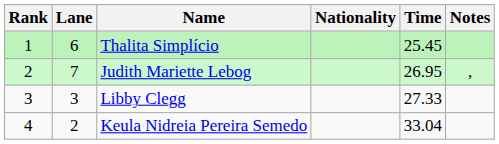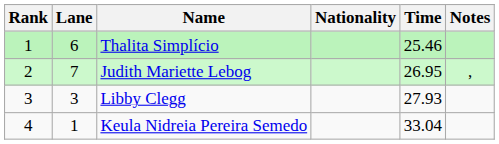Thalita Simplício | Time: 25.45 -> 25.46
Libby Clegg | Time: 27.33 -> 27.93
Keula Nidreia Pereira Semedo | Lane: 2 -> 1
